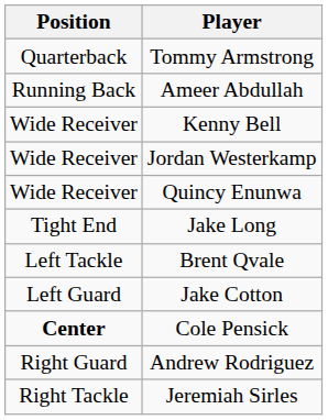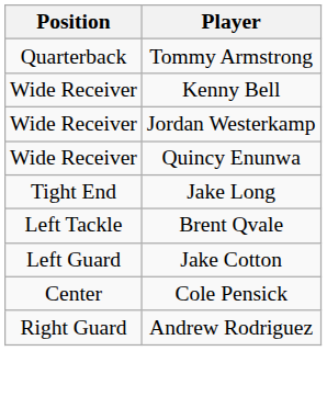- row: Running Back | Ameer Abdullah
Cole Pensick | Position: bold -> normal
- row: Right Tackle | Jeremiah Sirles
